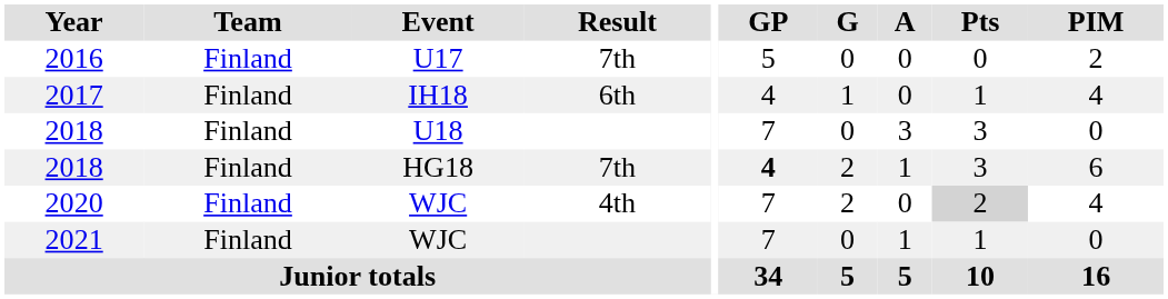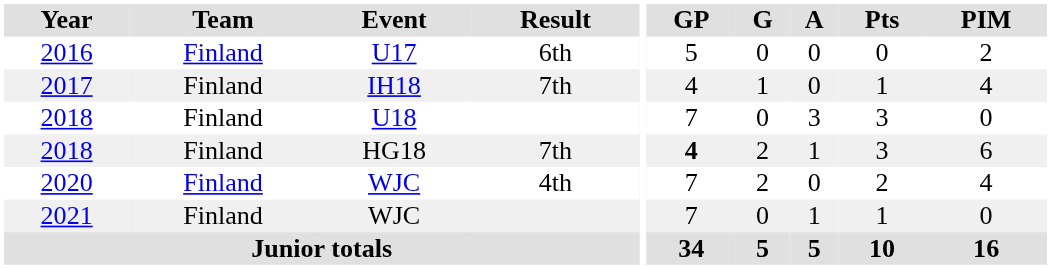2016 | Result: 7th -> 6th
2017 | Result: 6th -> 7th
2020 | Pts: lightgrey background -> no background
